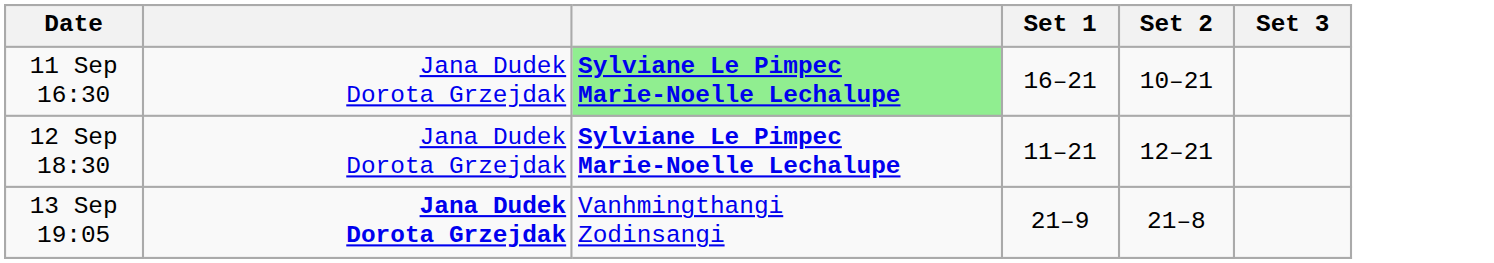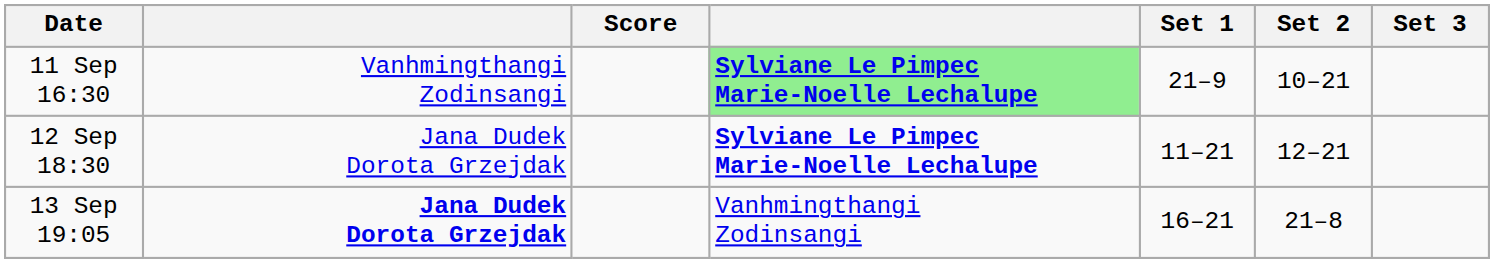+ column: Score
11 Sep 16:30 | column 2: Jana Dudek Dorota Grzejdak -> Vanhmingthangi Zodinsangi
11 Sep 16:30 | Set 1: 16–21 -> 21–9
13 Sep 19:05 | Set 1: 21–9 -> 16–21
